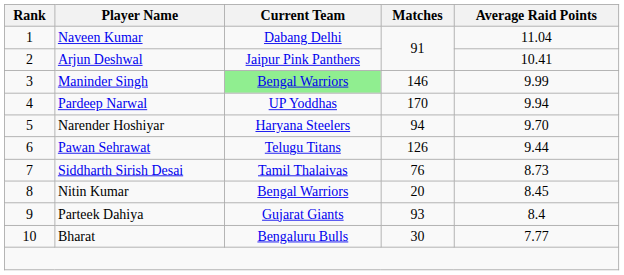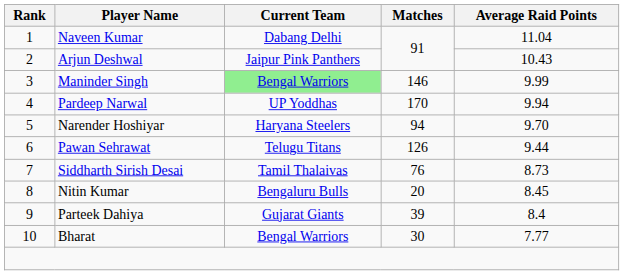Arjun Deshwal | Average Raid Points: 10.41 -> 10.43
Nitin Kumar | Current Team: Bengal Warriors -> Bengaluru Bulls
Parteek Dahiya | Matches: 93 -> 39
Bharat | Current Team: Bengaluru Bulls -> Bengal Warriors
